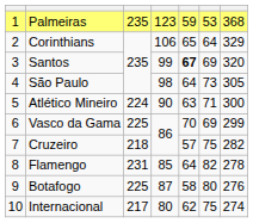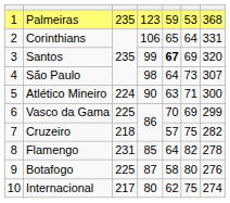Corinthians | column 7: 329 -> 331
São Paulo | column 7: 305 -> 307
